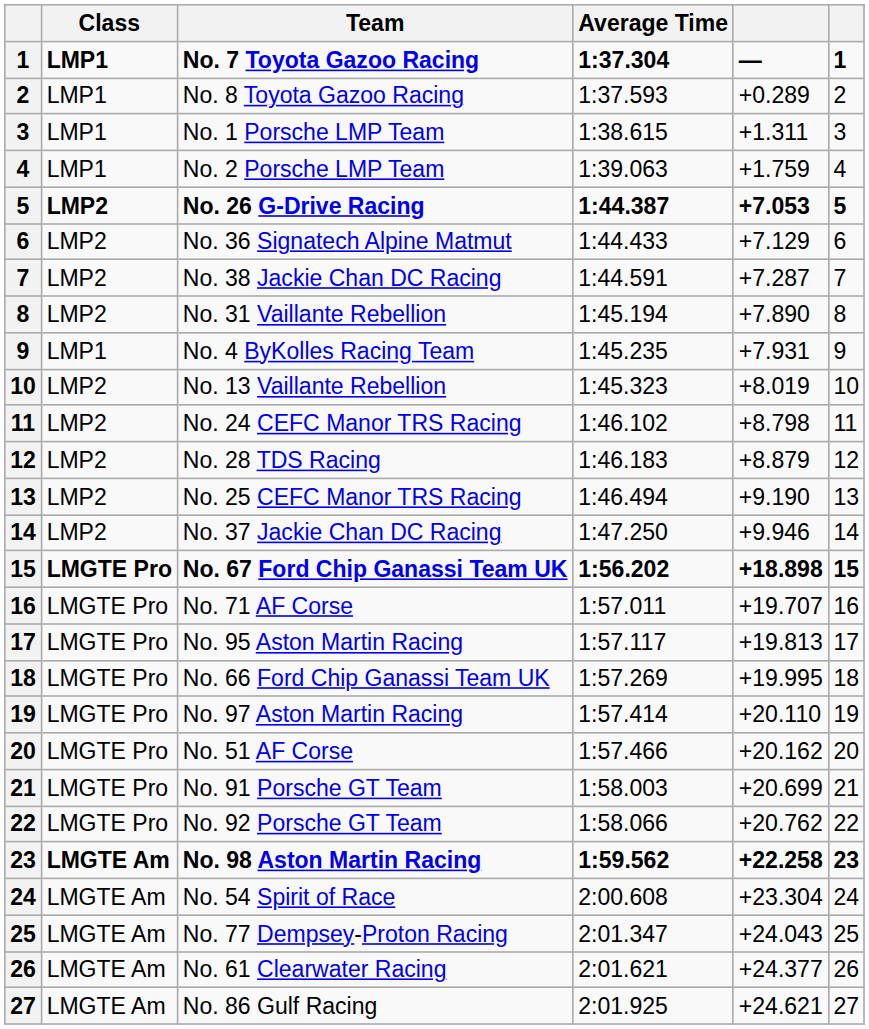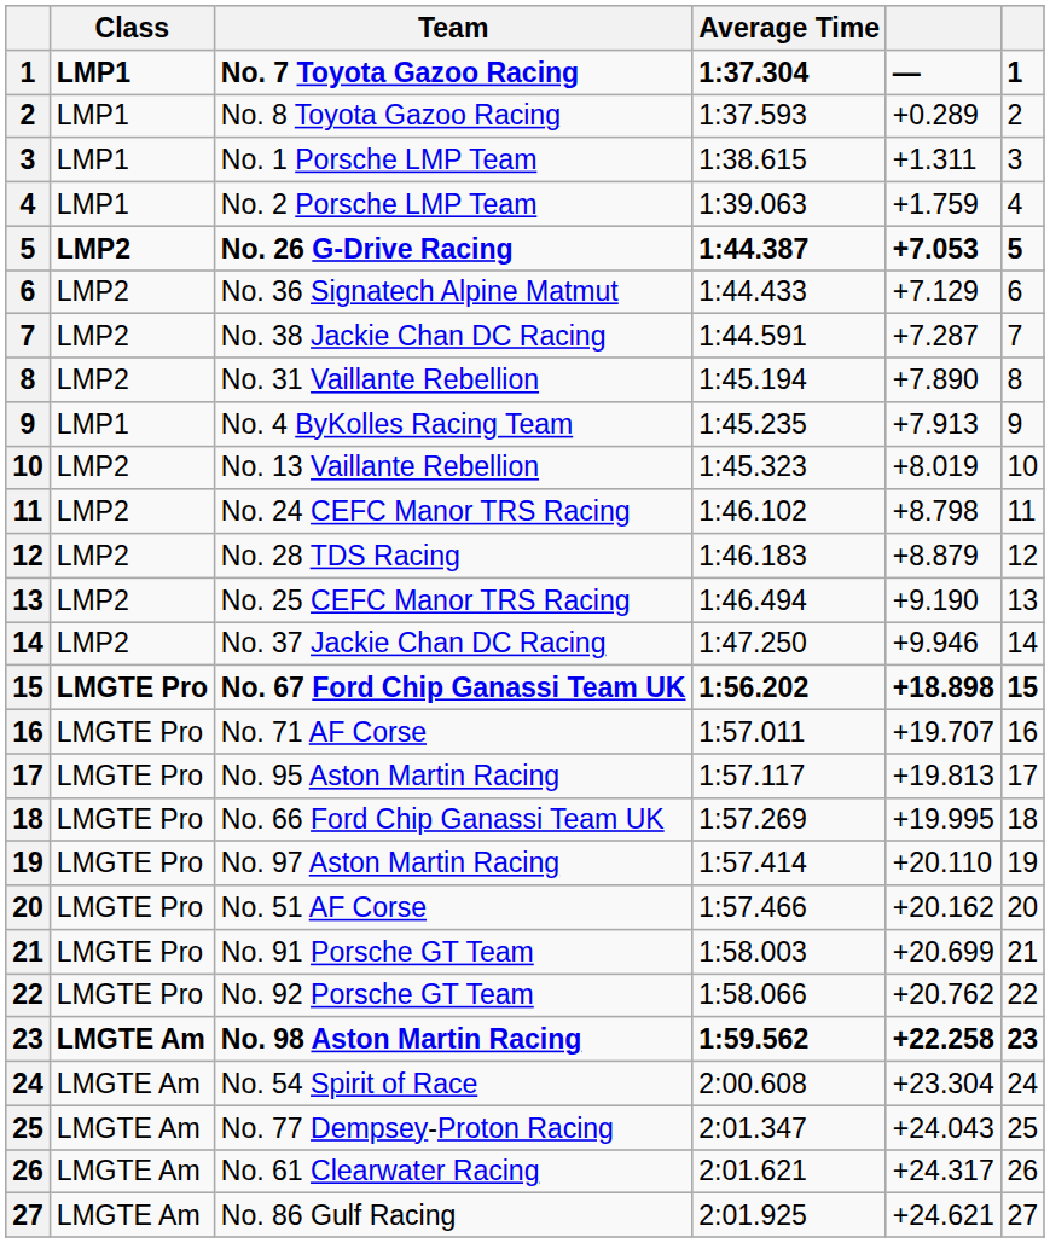No. 4 ByKolles Racing Team | column 5: +7.931 -> +7.913
No. 61 Clearwater Racing | column 5: +24.377 -> +24.317
